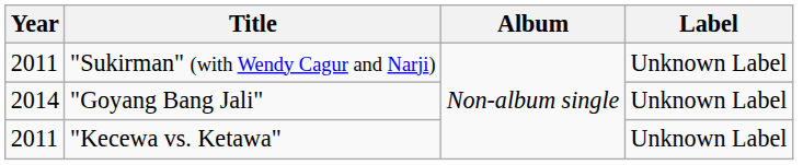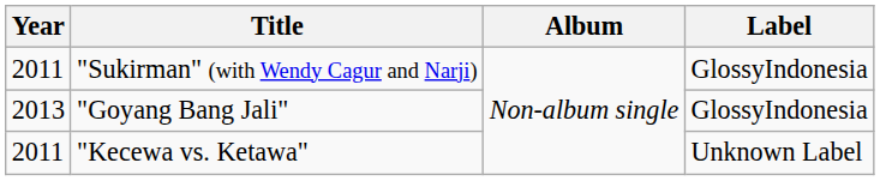"Sukirman" (with Wendy Cagur and Narji) | Label: Unknown Label -> GlossyIndonesia
"Goyang Bang Jali" | Year: 2014 -> 2013
"Goyang Bang Jali" | Label: Unknown Label -> GlossyIndonesia
